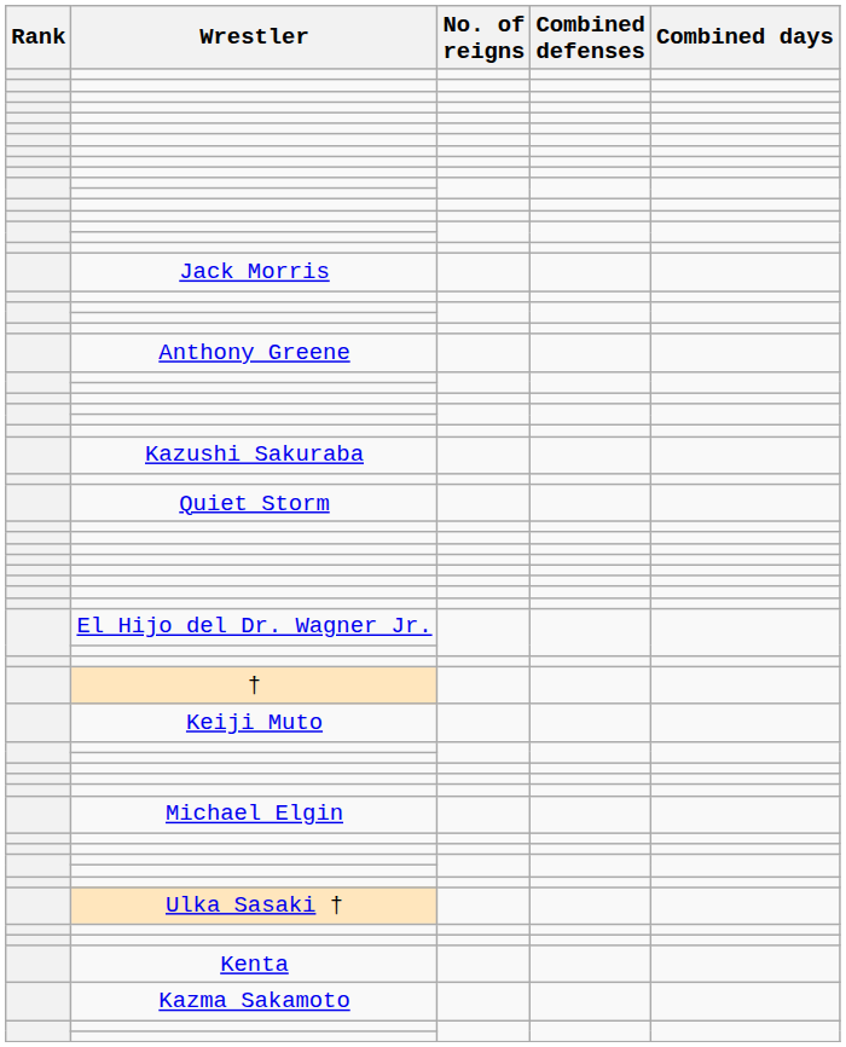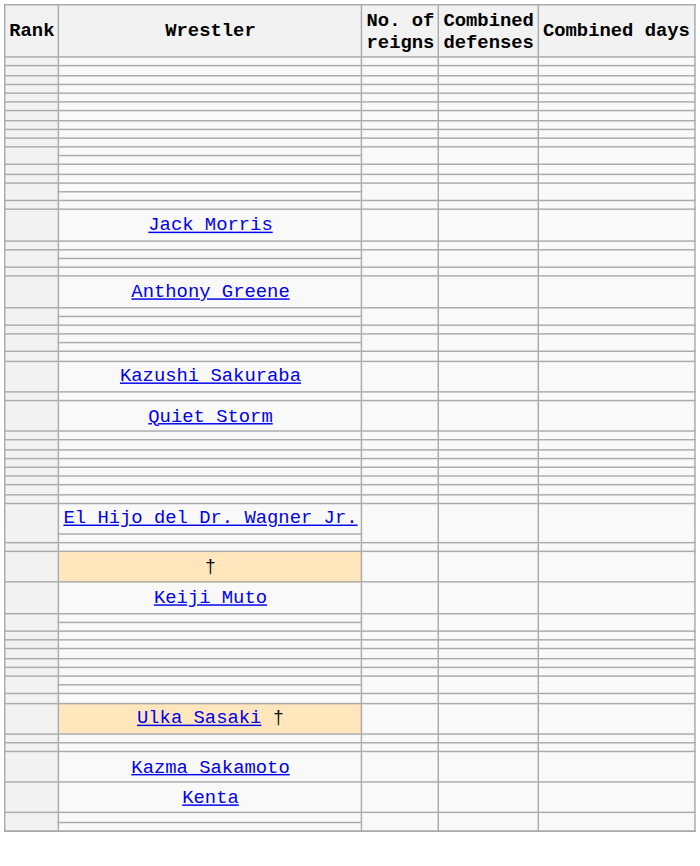- row: Michael Elgin
rows swapped: Kenta <-> Kazma Sakamoto
